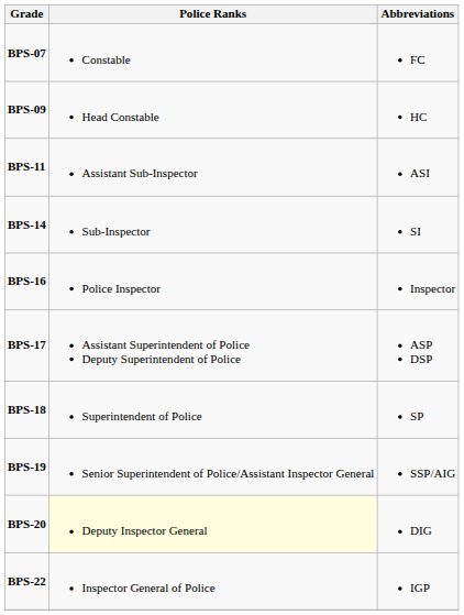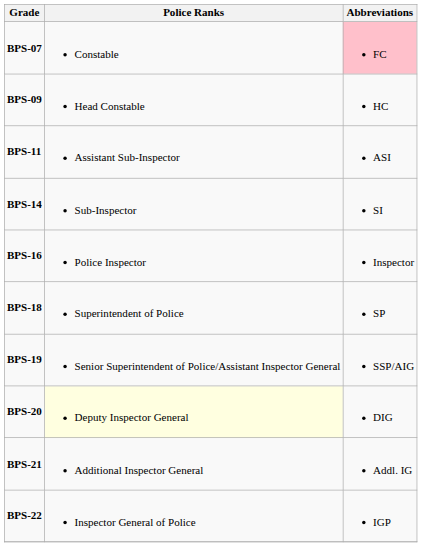BPS-07 | Abbreviations: no background -> pink background
- row: BPS-17 | Assistant Superintendent of Police Deputy Superintendent of Police | ASP DSP
+ row: BPS-21 | Additional Inspector General | Addl. IG
